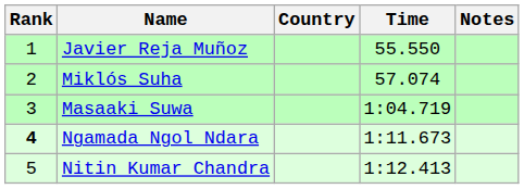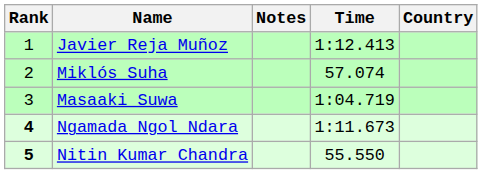columns swapped: Country <-> Notes
Javier Reja Muñoz | Time: 55.550 -> 1:12.413
Nitin Kumar Chandra | Rank: normal -> bold
Nitin Kumar Chandra | Time: 1:12.413 -> 55.550
